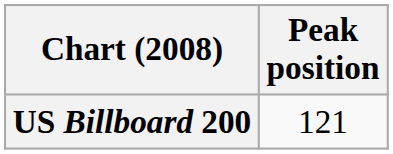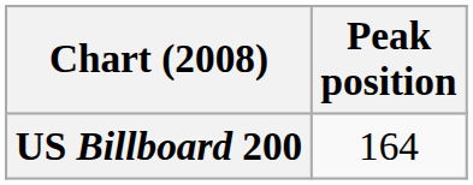US Billboard 200 | Peak position: 121 -> 164
